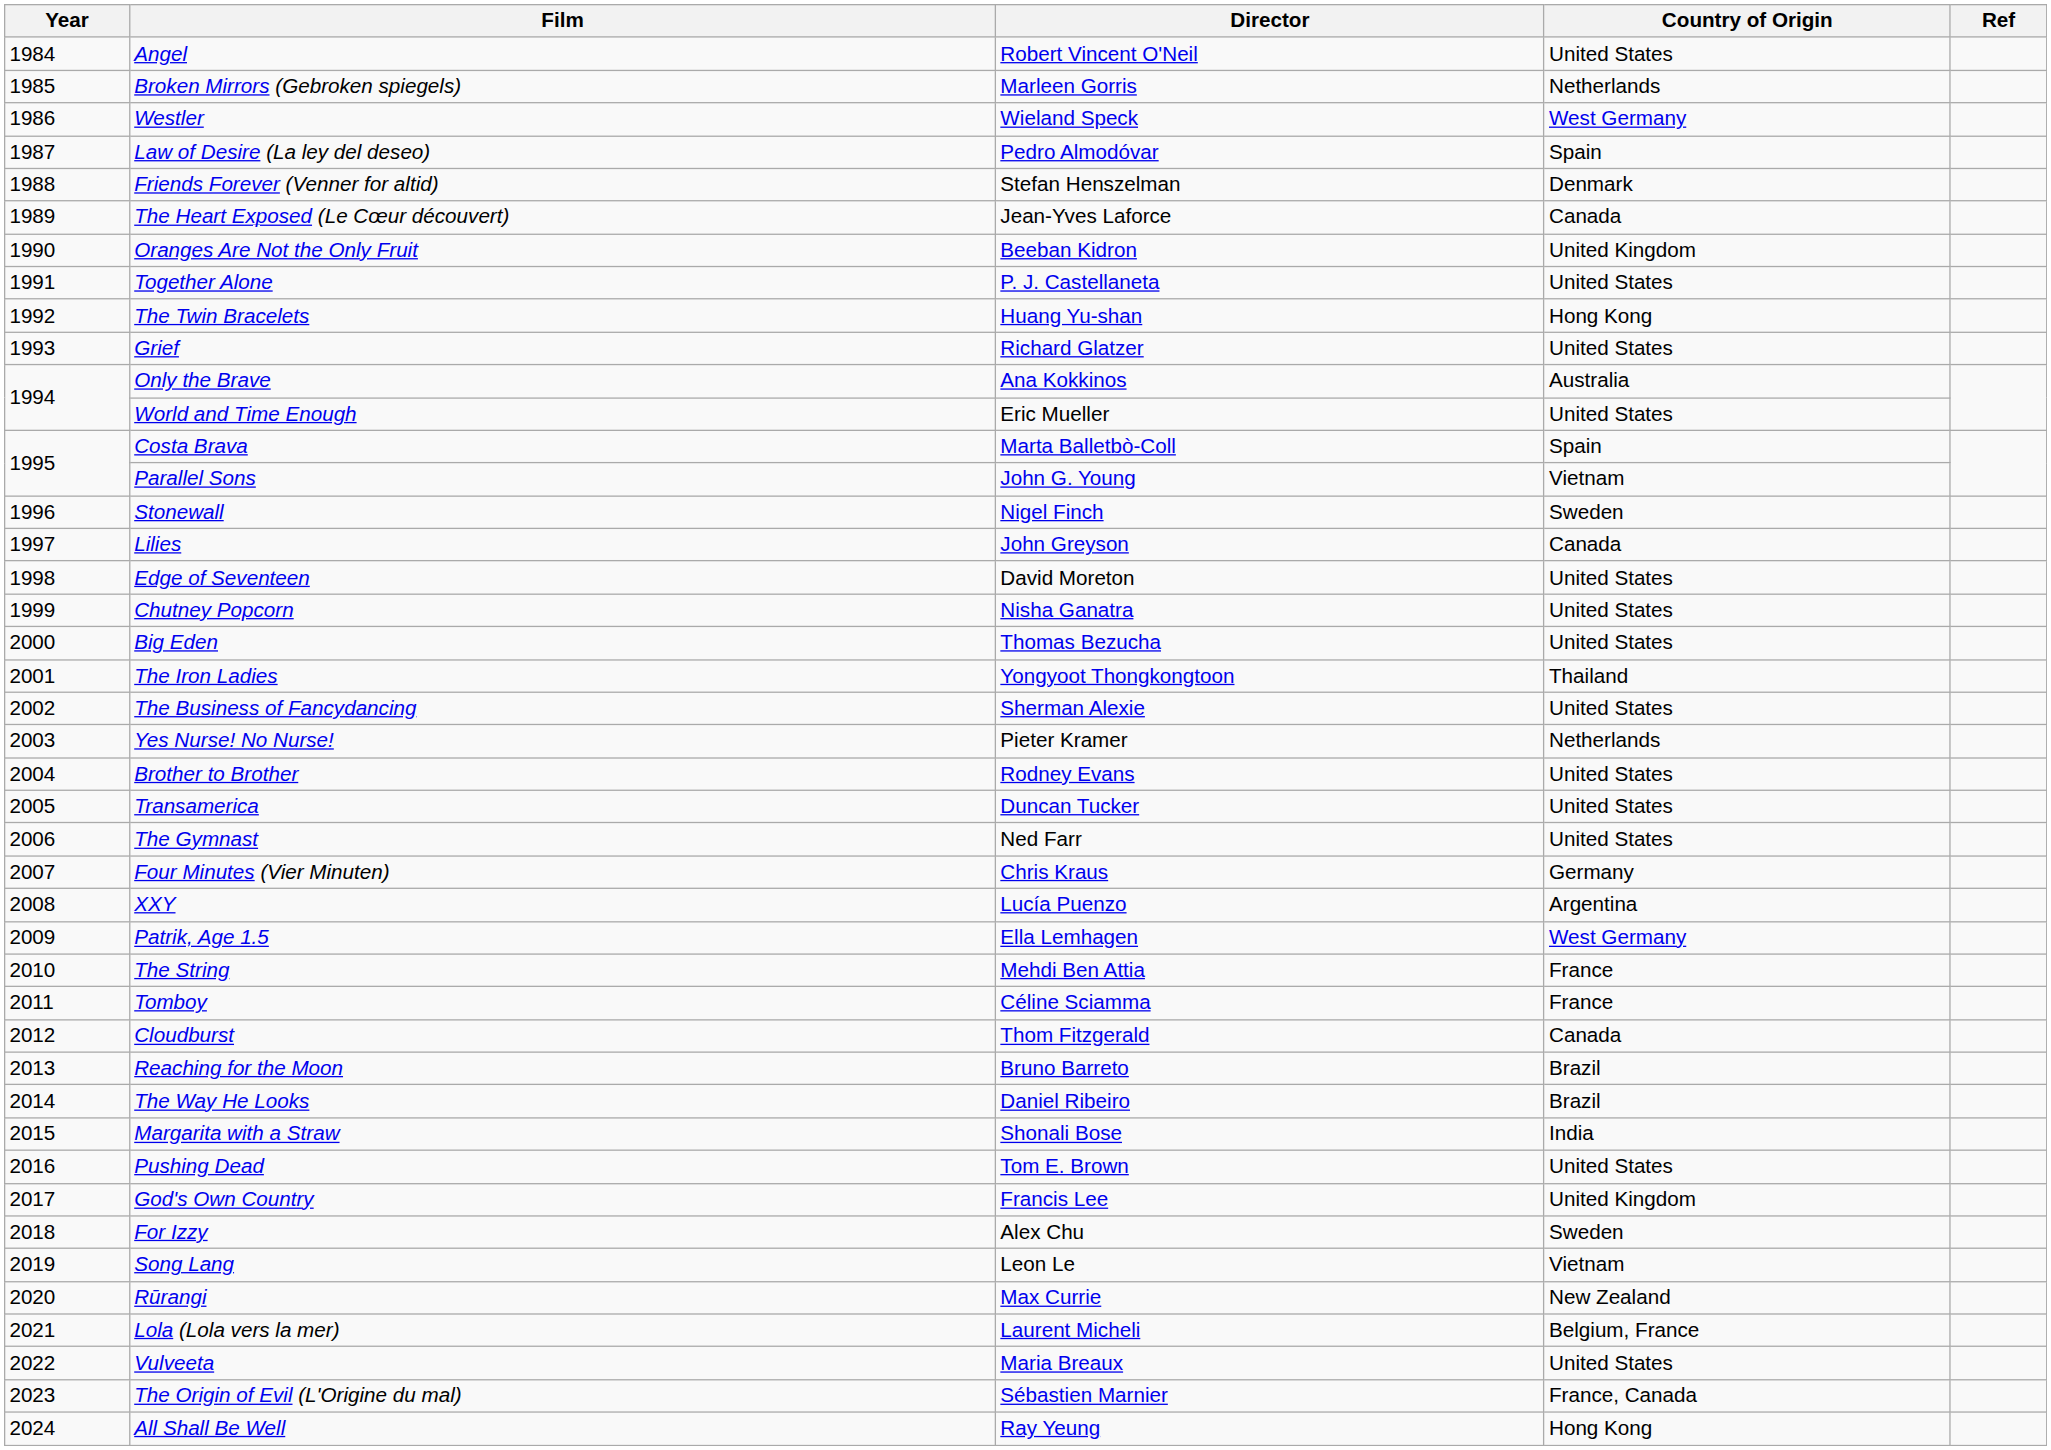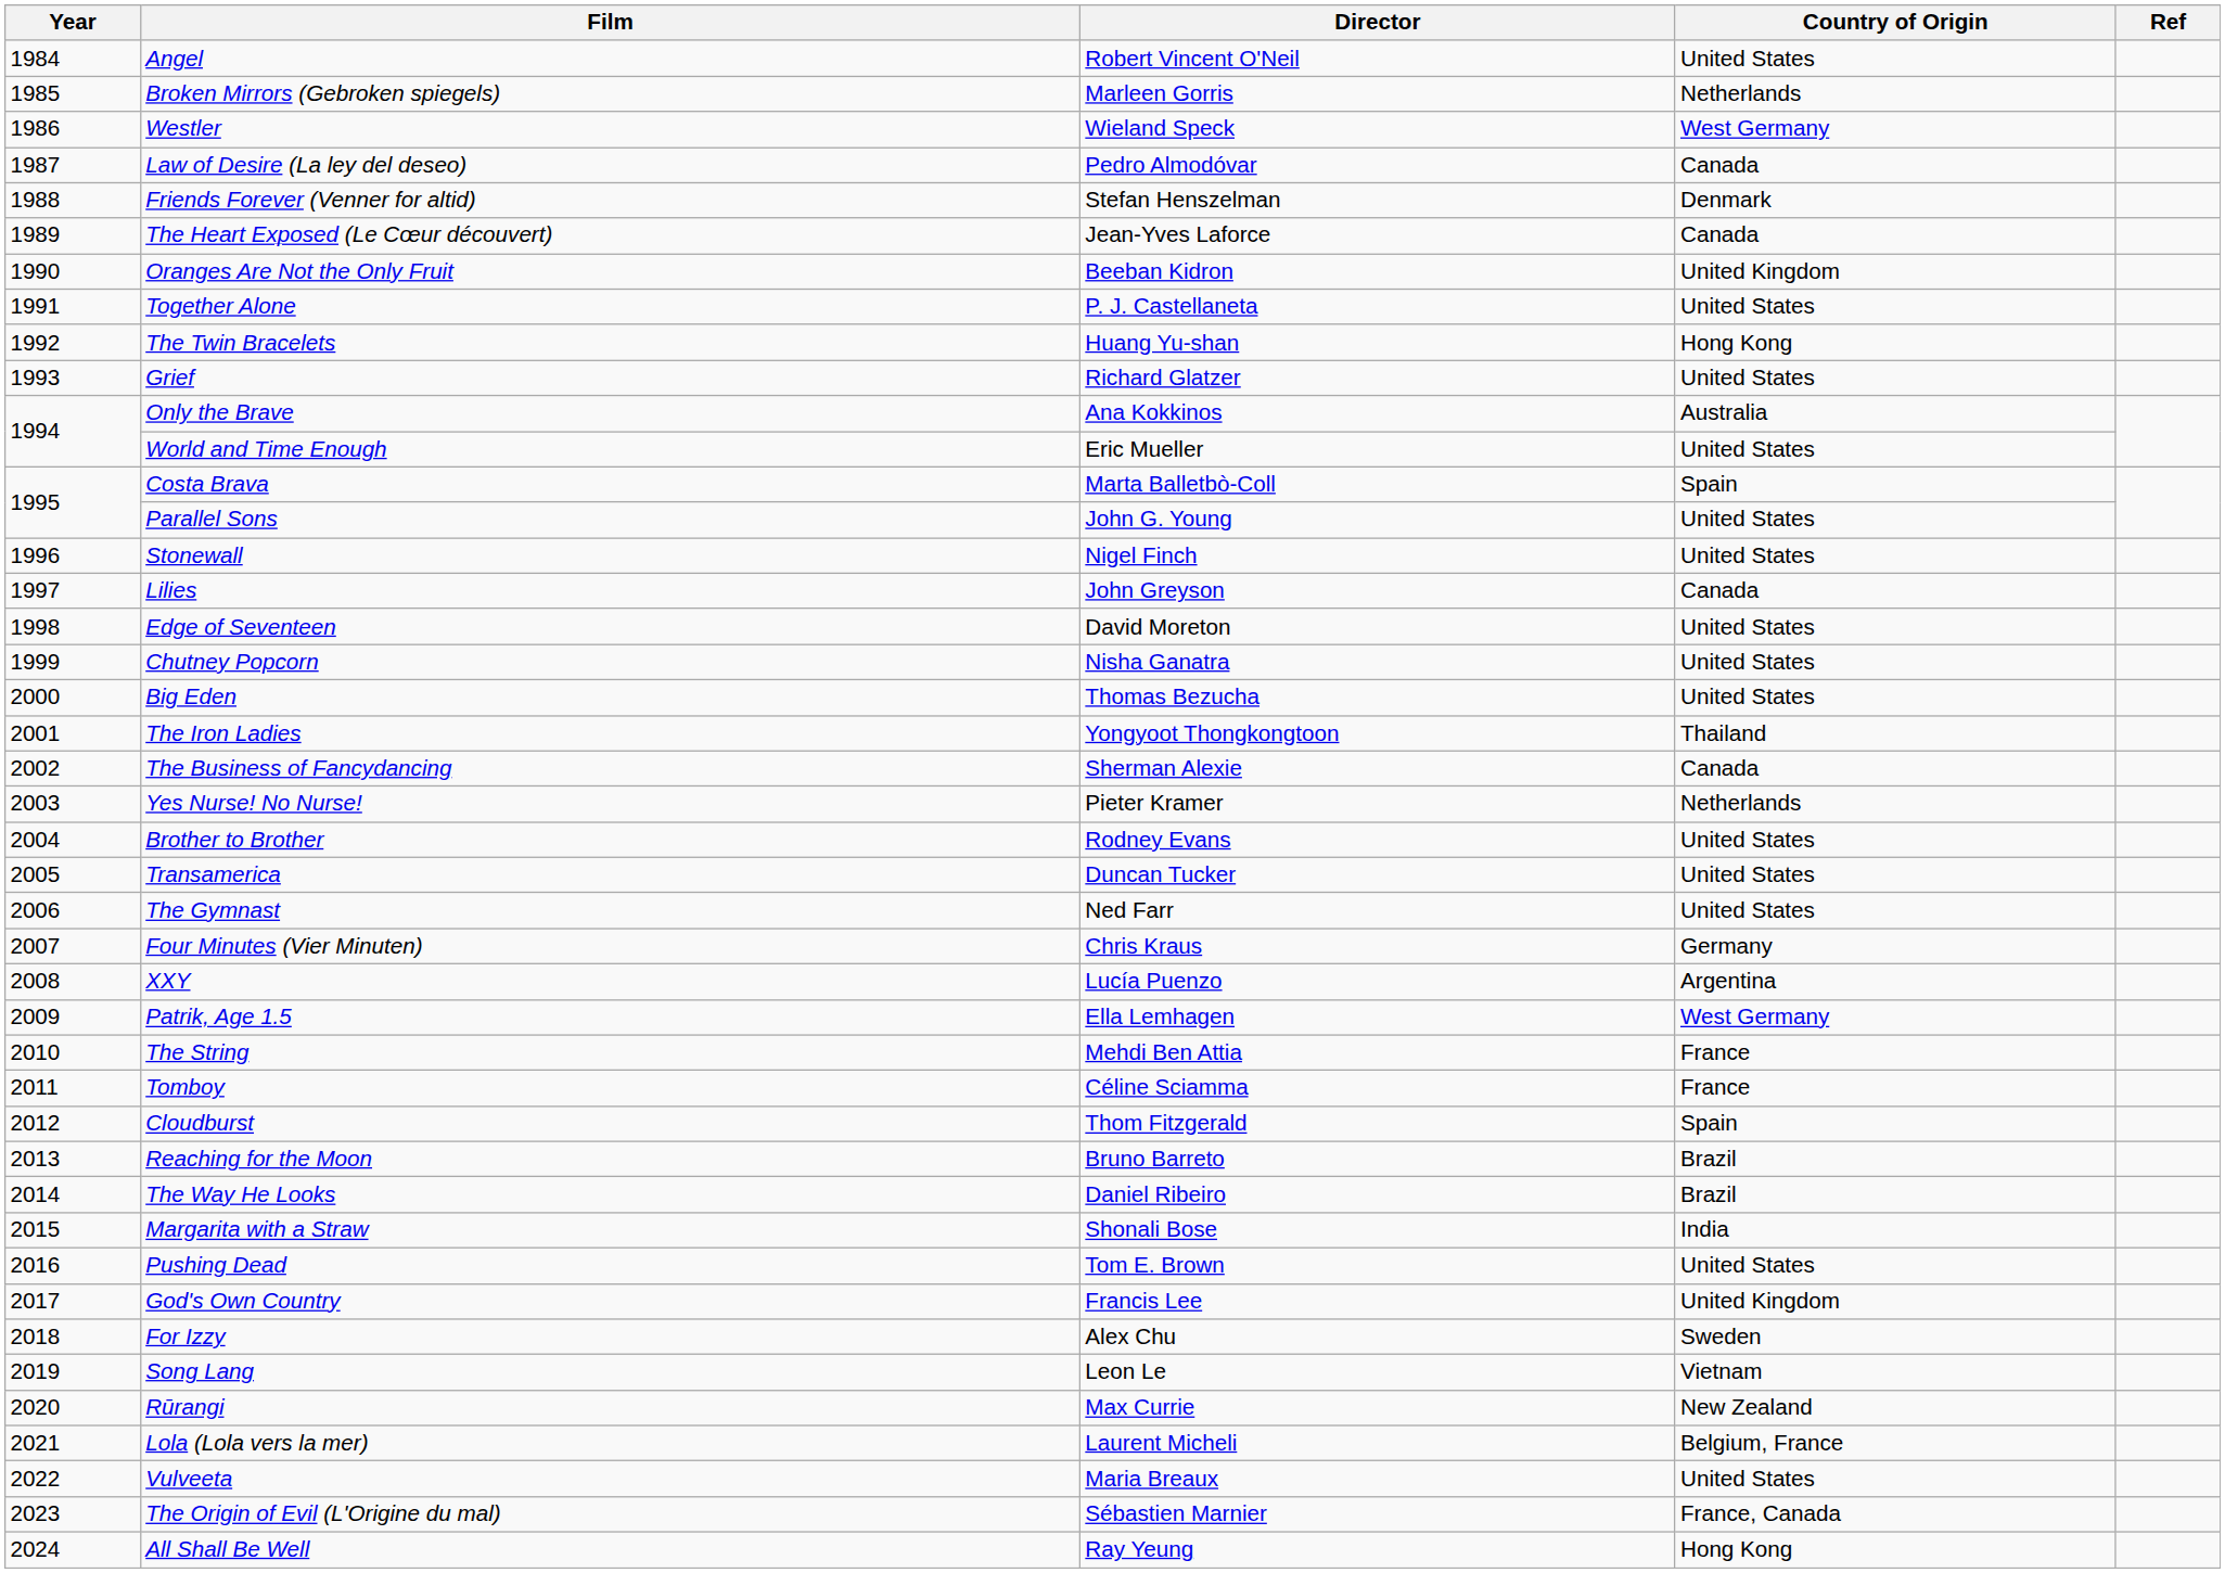Law of Desire (La ley del deseo) | Country of Origin: Spain -> Canada
Parallel Sons | Country of Origin: Vietnam -> United States
Stonewall | Country of Origin: Sweden -> United States
The Business of Fancydancing | Country of Origin: United States -> Canada
Cloudburst | Country of Origin: Canada -> Spain
